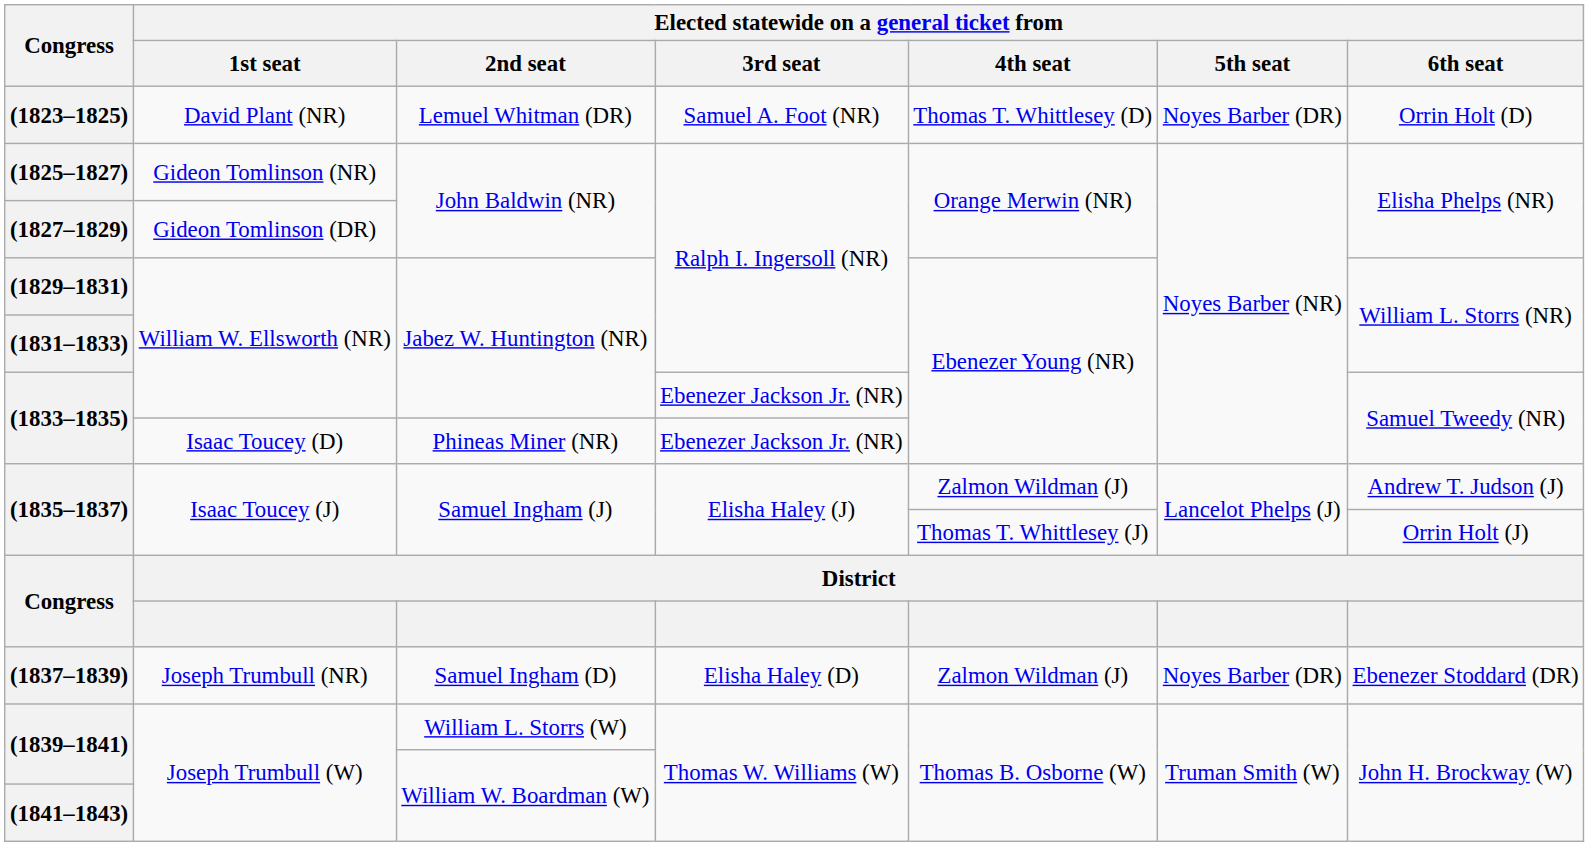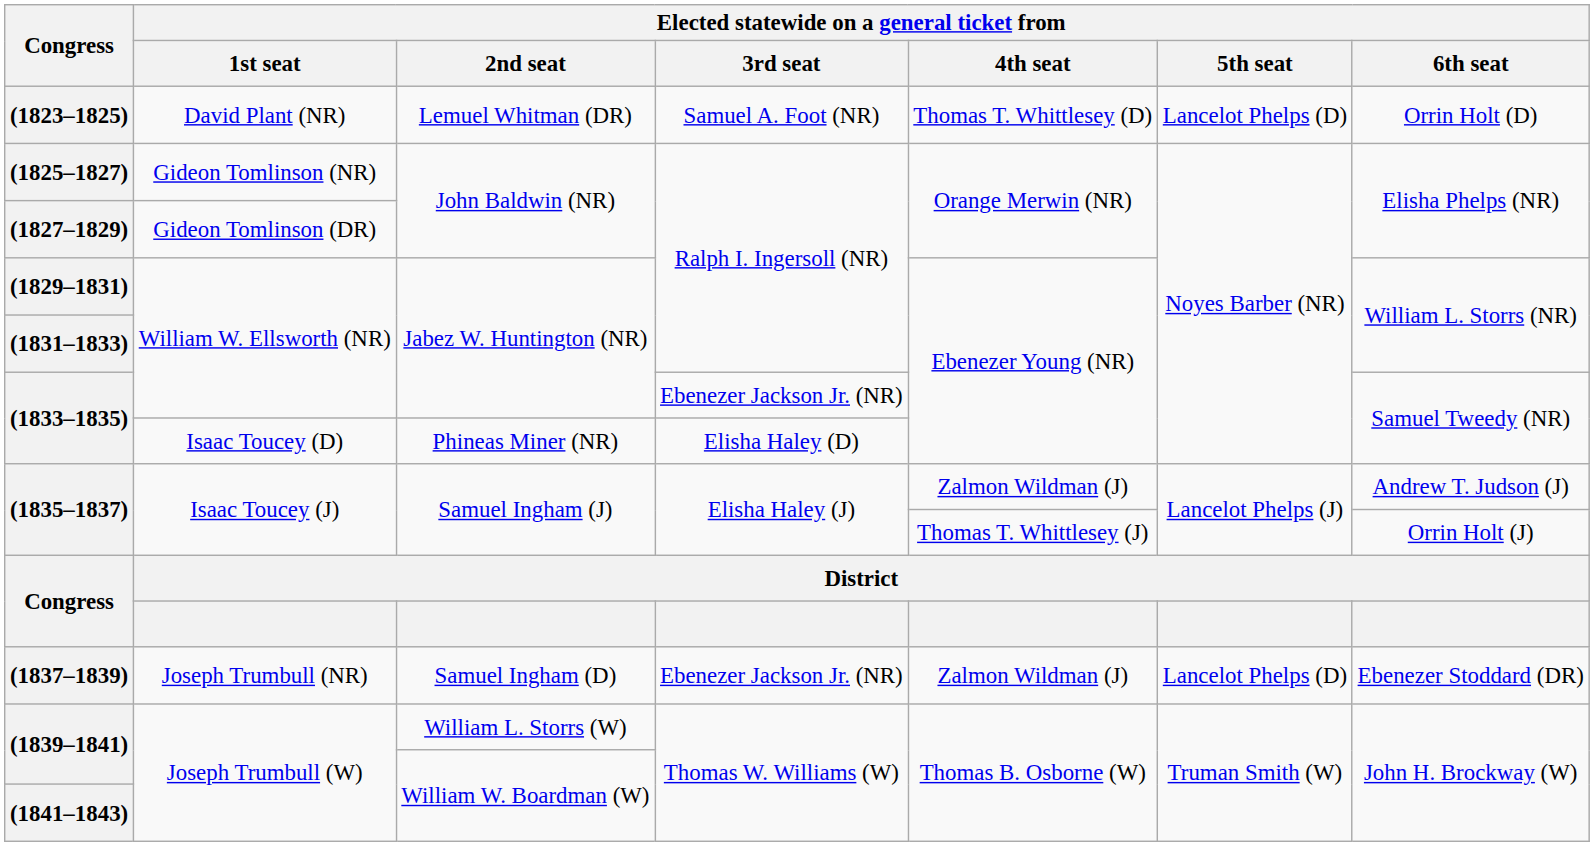(1823–1825) | Elected statewide on a general ticket from / 5th seat: Noyes Barber (DR) -> Lancelot Phelps (D)
(1833–1835) / Phineas Miner (NR) | Elected statewide on a general ticket from / 3rd seat: Ebenezer Jackson Jr. (NR) -> Elisha Haley (D)
(1837–1839) | Elected statewide on a general ticket from / 3rd seat: Elisha Haley (D) -> Ebenezer Jackson Jr. (NR)
(1837–1839) | Elected statewide on a general ticket from / 5th seat: Noyes Barber (DR) -> Lancelot Phelps (D)
